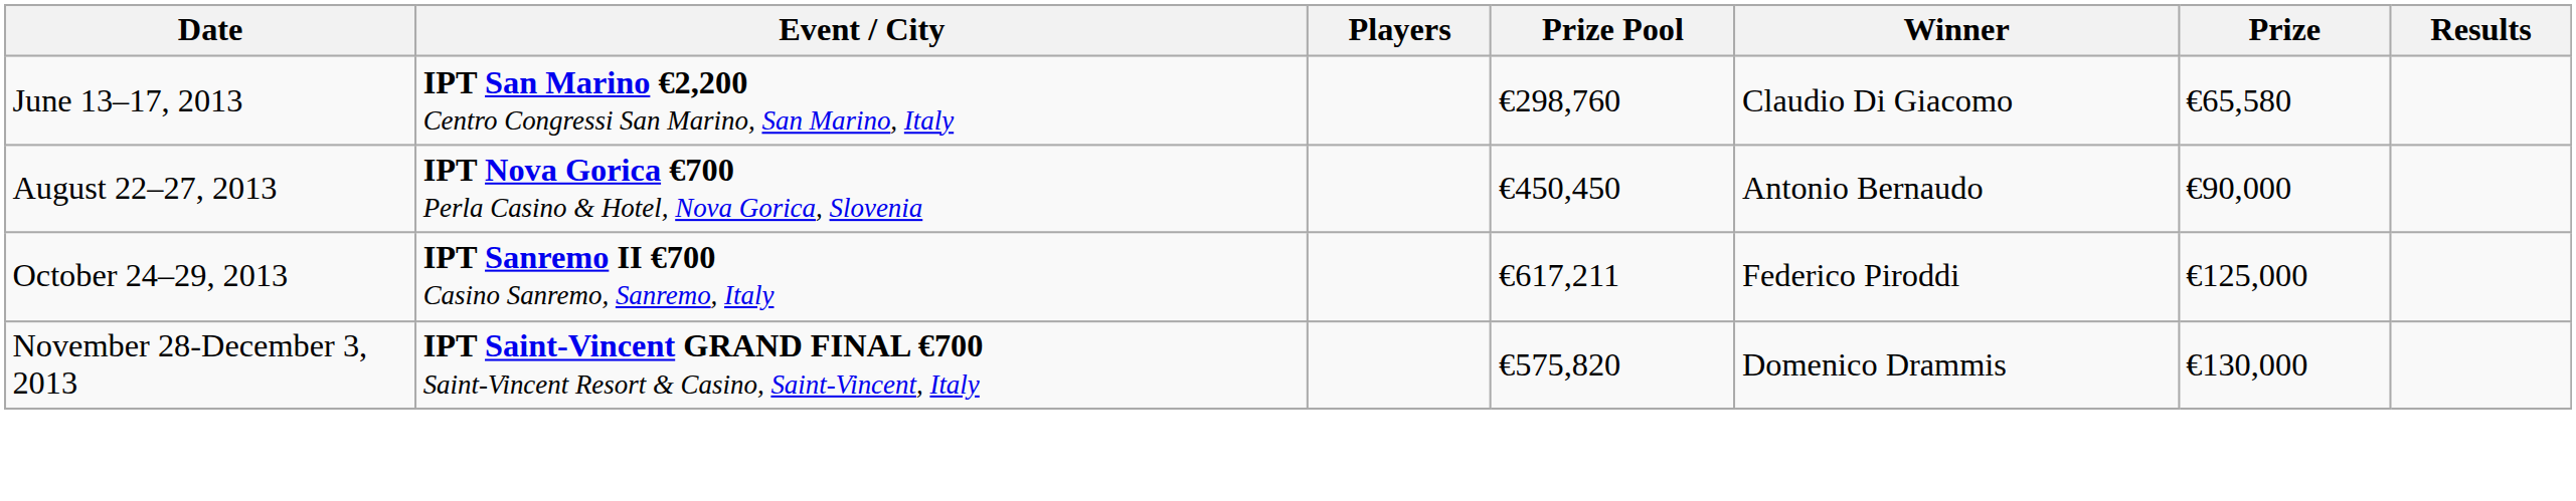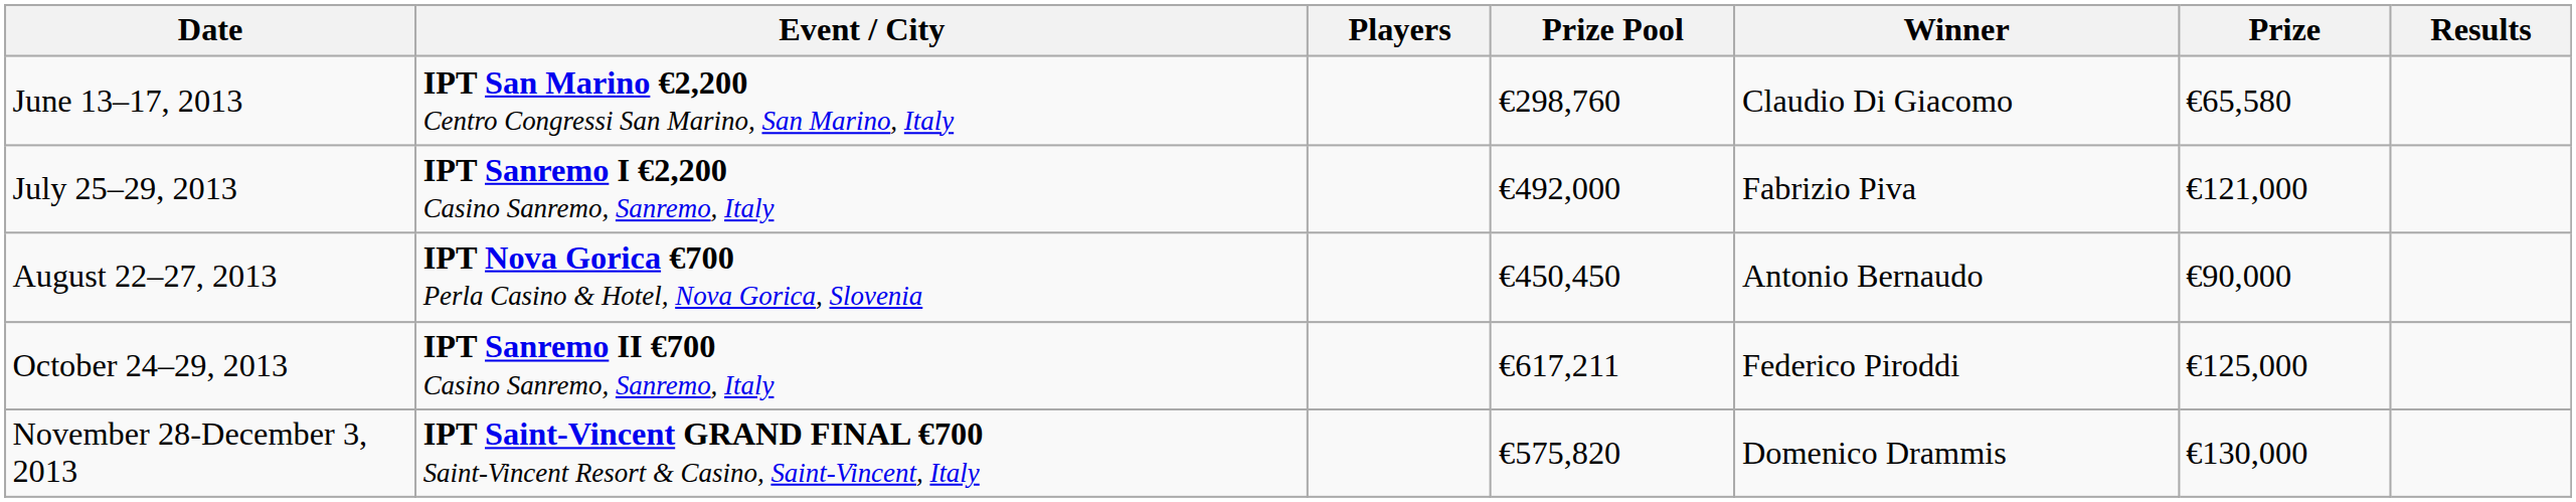+ row: July 25–29, 2013 | IPT Sanremo I €2,200 Casino Sanremo, Sanremo, Italy | €492,000 | Fabrizio Piva | €121,000
